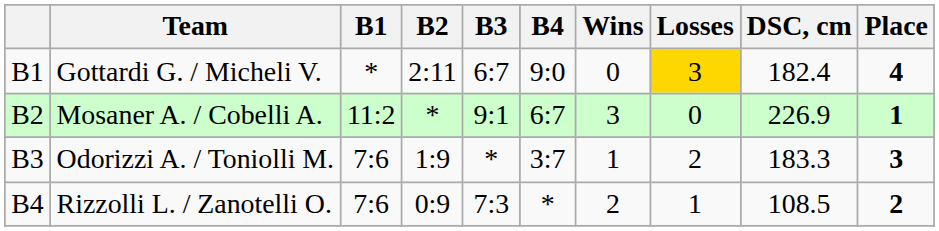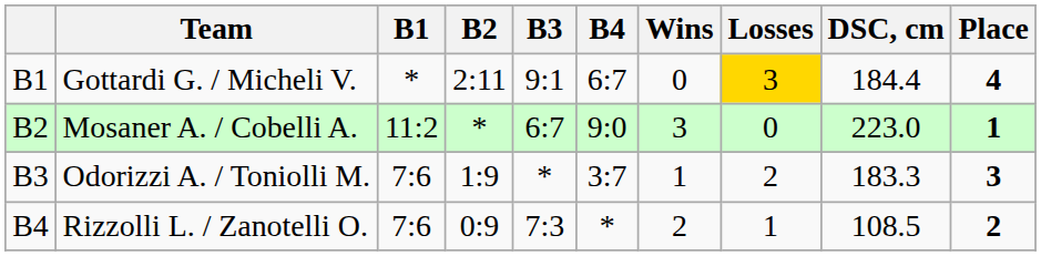Gottardi G. / Micheli V. | B3: 6:7 -> 9:1
Gottardi G. / Micheli V. | B4: 9:0 -> 6:7
Gottardi G. / Micheli V. | DSC, cm: 182.4 -> 184.4
Mosaner A. / Cobelli A. | B3: 9:1 -> 6:7
Mosaner A. / Cobelli A. | B4: 6:7 -> 9:0
Mosaner A. / Cobelli A. | DSC, cm: 226.9 -> 223.0
